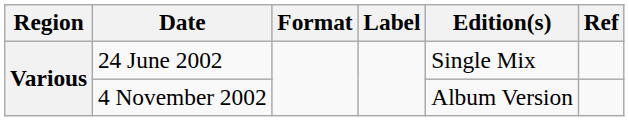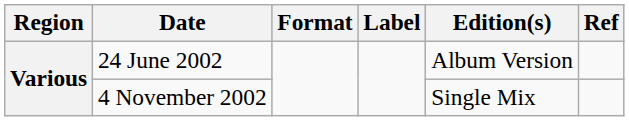24 June 2002 | Edition(s): Single Mix -> Album Version
4 November 2002 | Edition(s): Album Version -> Single Mix
